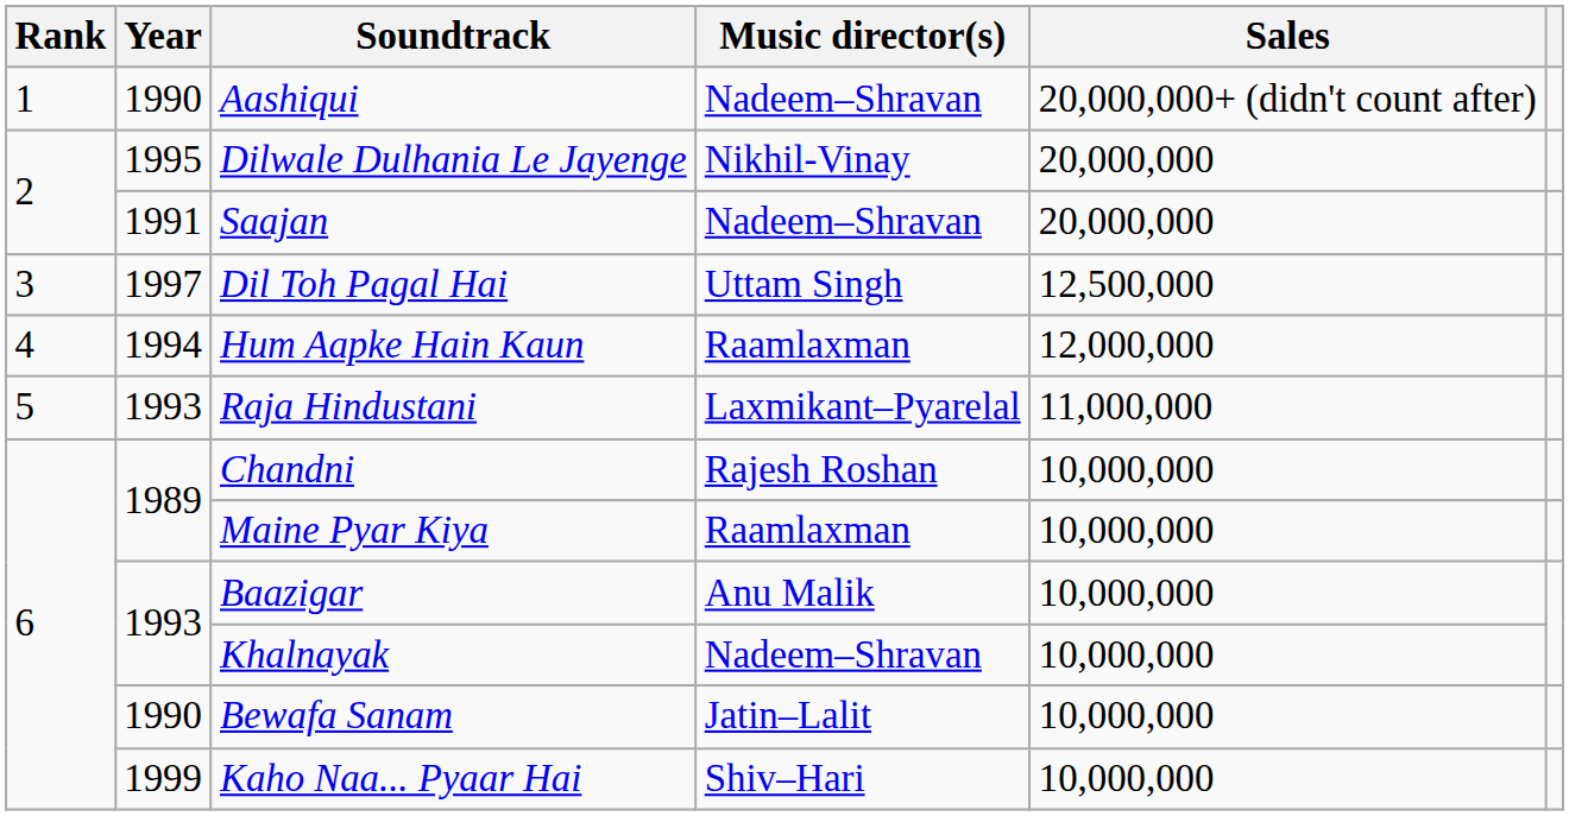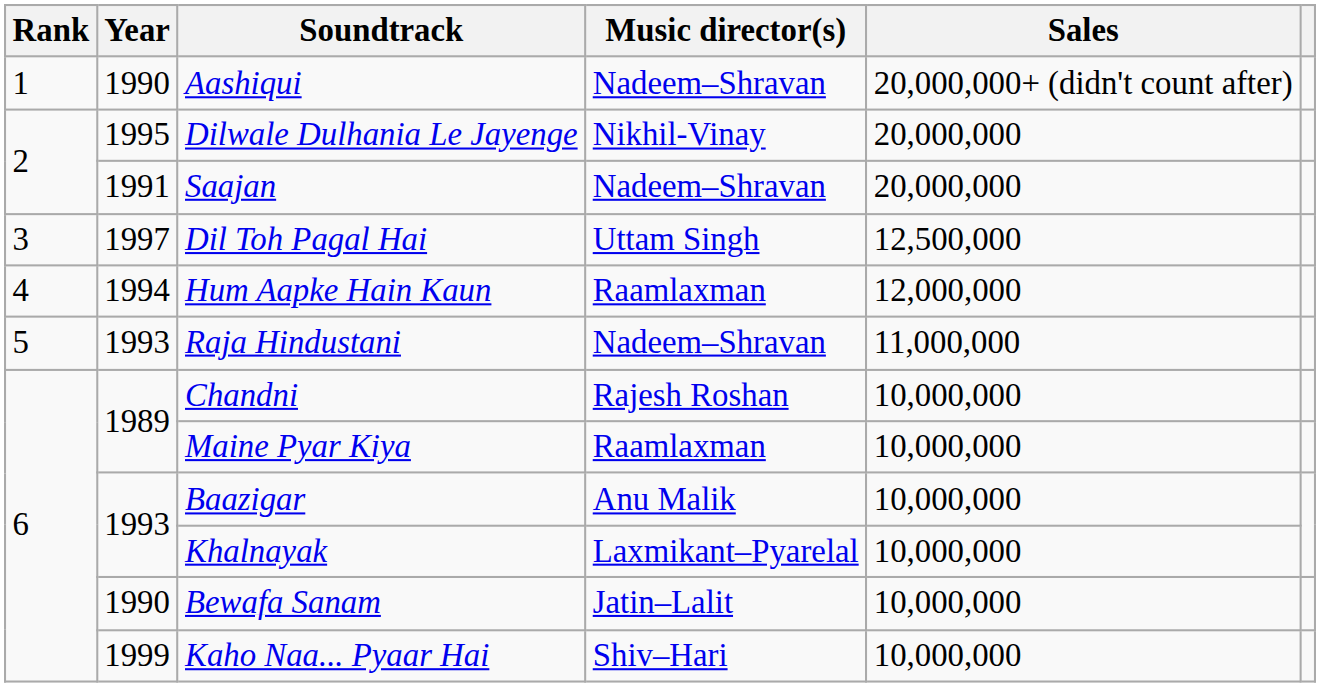Raja Hindustani | Music director(s): Laxmikant–Pyarelal -> Nadeem–Shravan
Khalnayak | Music director(s): Nadeem–Shravan -> Laxmikant–Pyarelal
